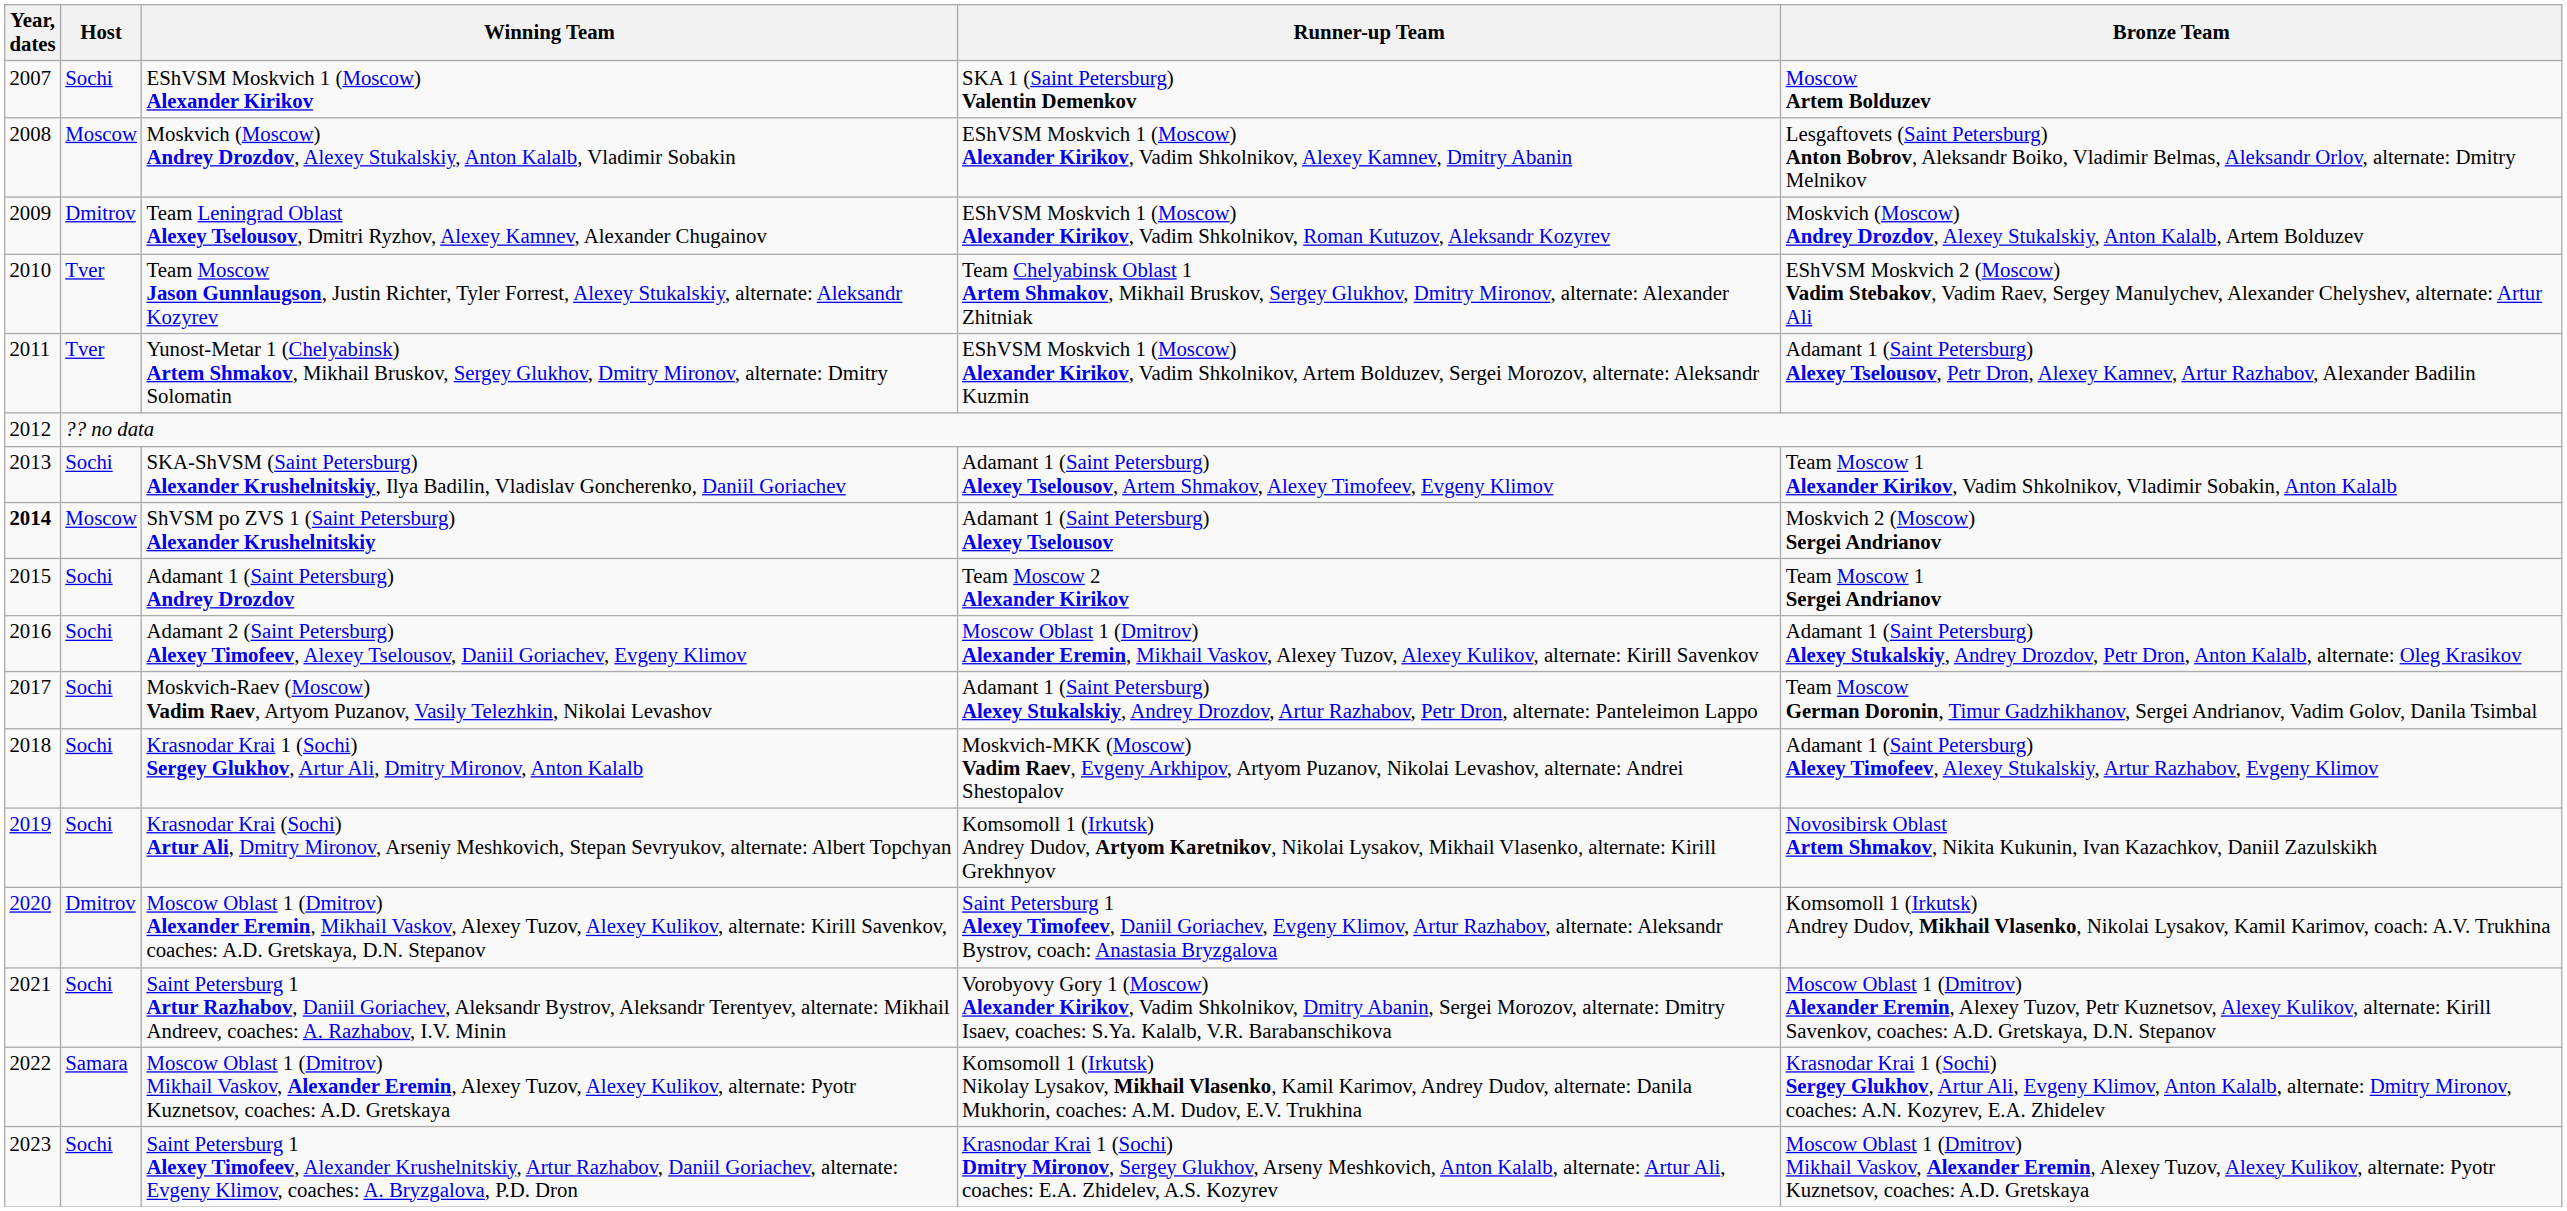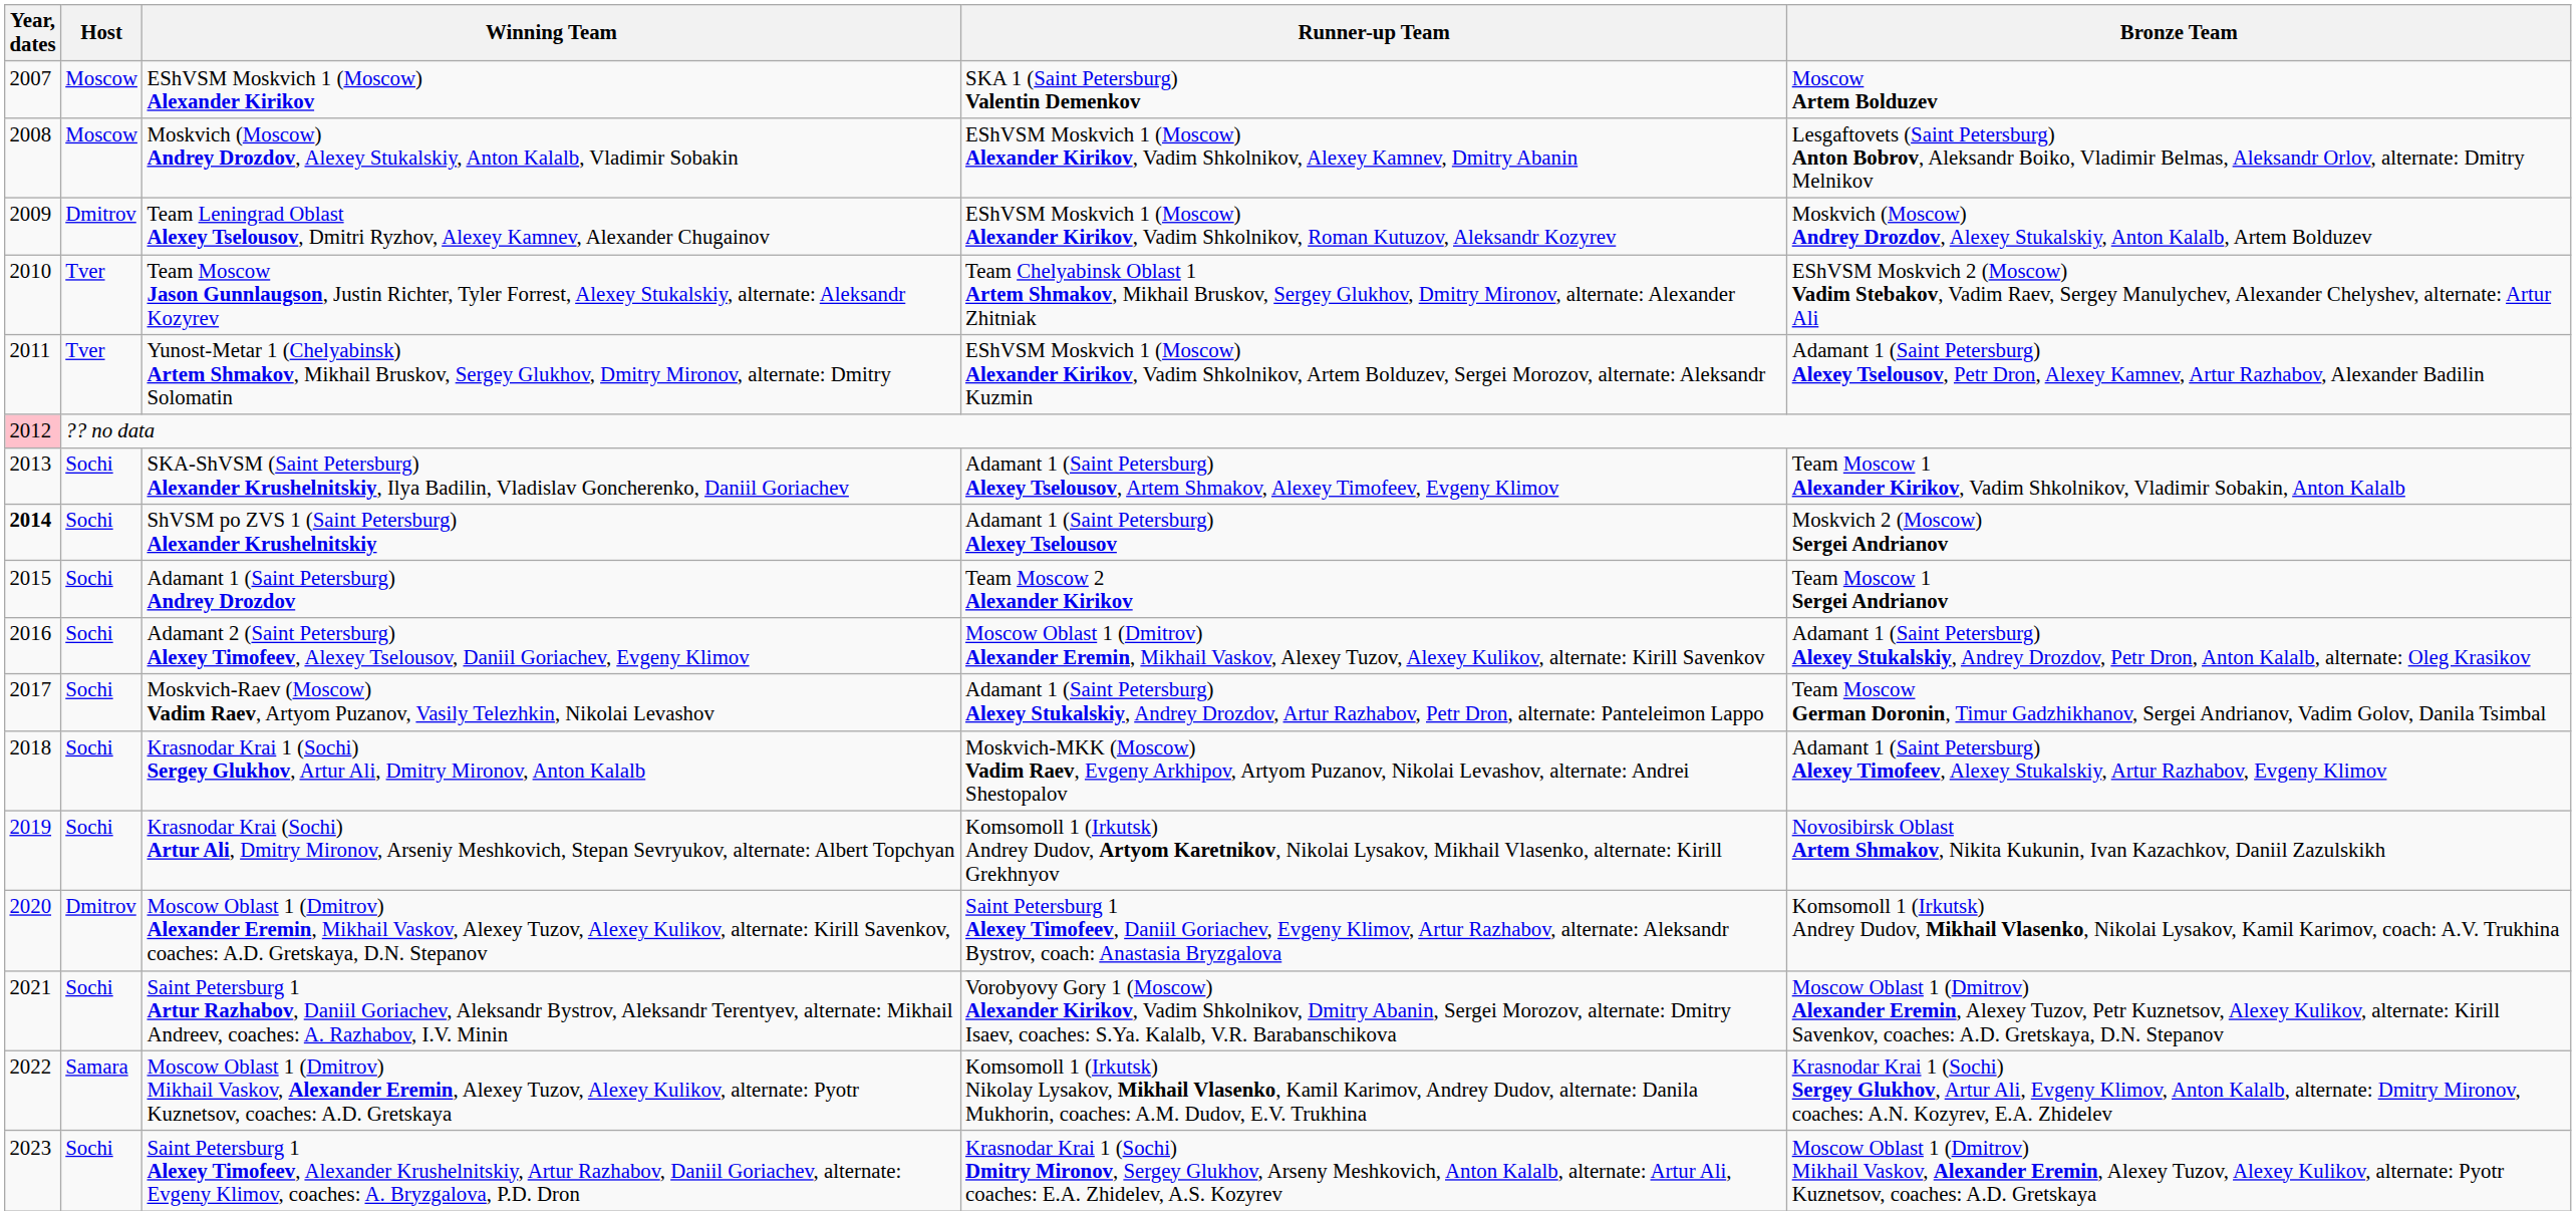EShVSM Moskvich 1 (Moscow) Alexander Kirikov | Host: Sochi -> Moscow
?? no data | Year, dates: no background -> pink background
ShVSM po ZVS 1 (Saint Petersburg) Alexander Krushelnitskiy | Host: Moscow -> Sochi
